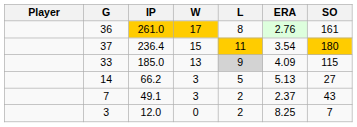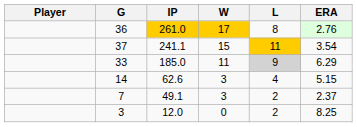- column: SO | 161 | 180 | 115 | 27 | 43 | 7
37 | IP: 236.4 -> 241.1
33 | W: 13 -> 11
33 | ERA: 4.09 -> 6.29
14 | IP: 66.2 -> 62.6
14 | L: 5 -> 4
14 | ERA: 5.13 -> 5.15
